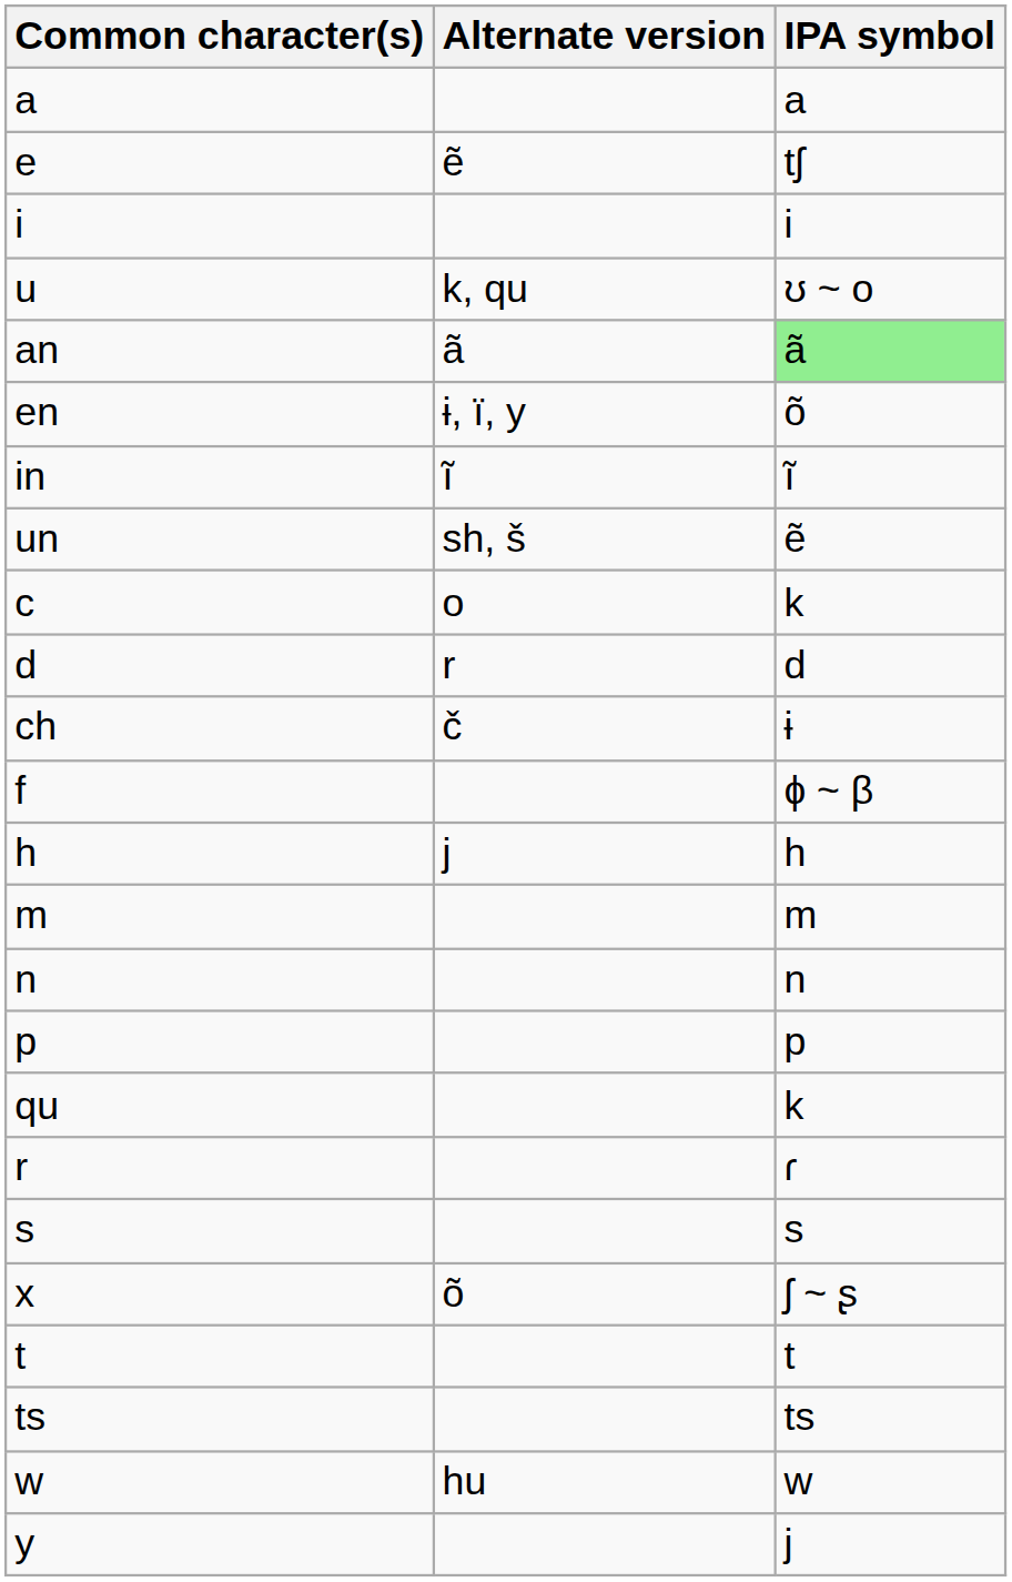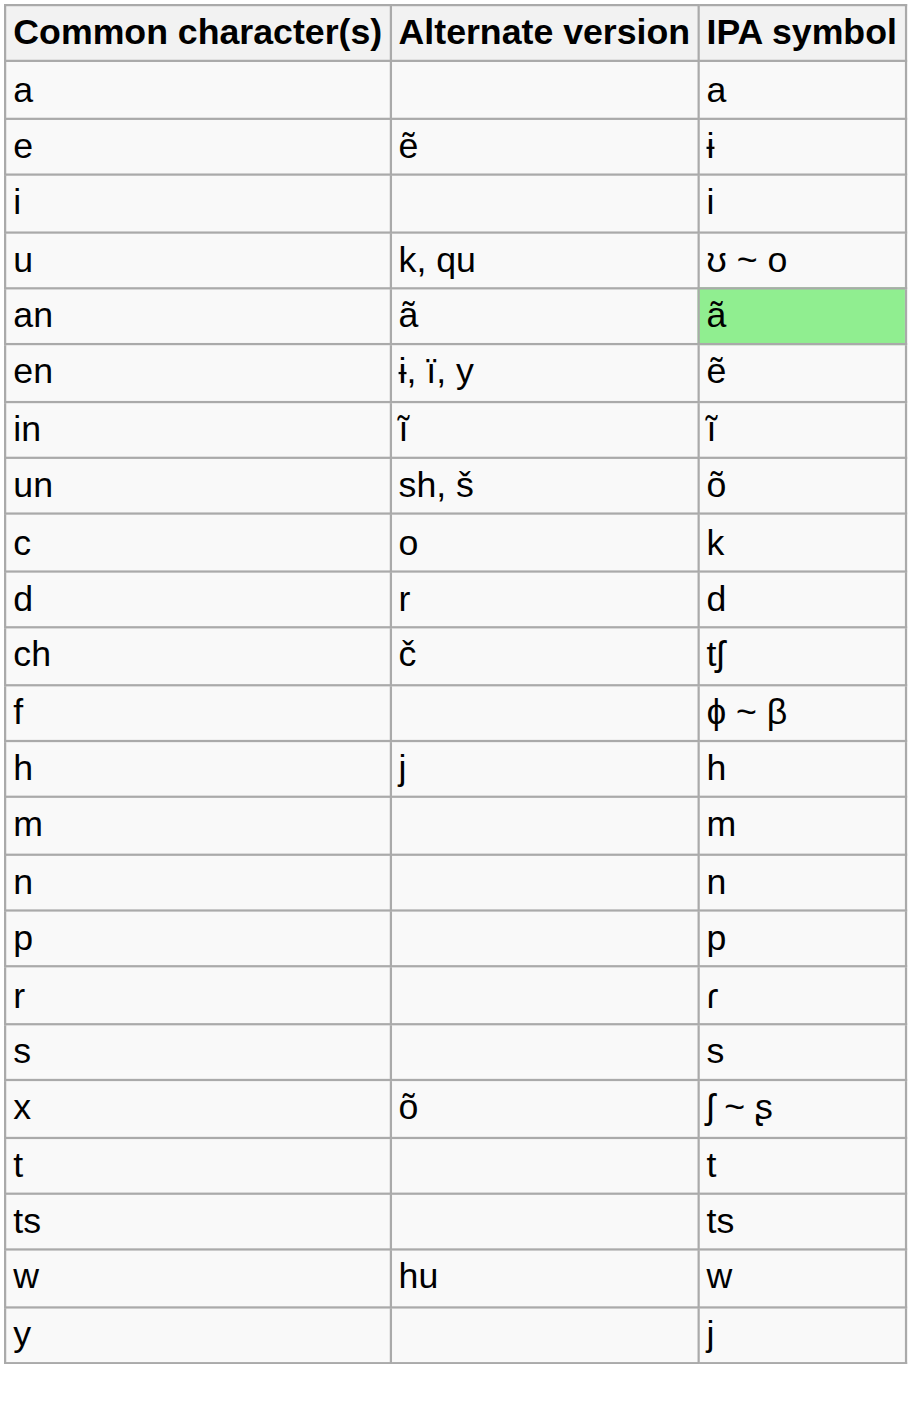e | IPA symbol: tʃ -> i
en | IPA symbol: õ -> ẽ
un | IPA symbol: ẽ -> õ
ch | IPA symbol: i -> tʃ
- row: qu | k
